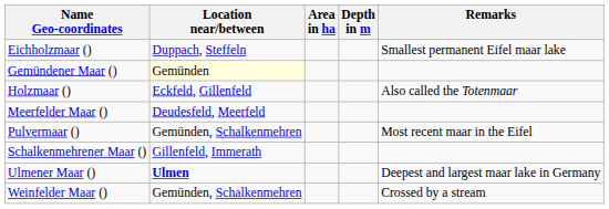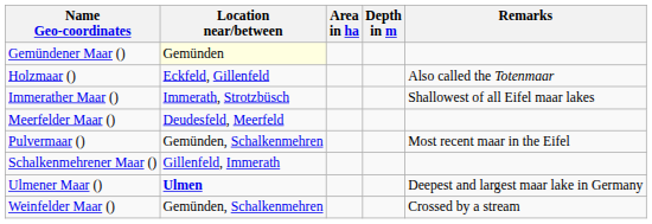- row: Eichholzmaar () | Duppach, Steffeln | Smallest permanent Eifel maar lake
+ row: Immerather Maar () | Immerath, Strotzbüsch | Shallowest of all Eifel maar lakes
